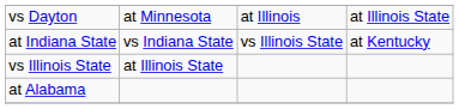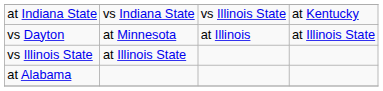rows swapped: vs Dayton <-> at Indiana State
